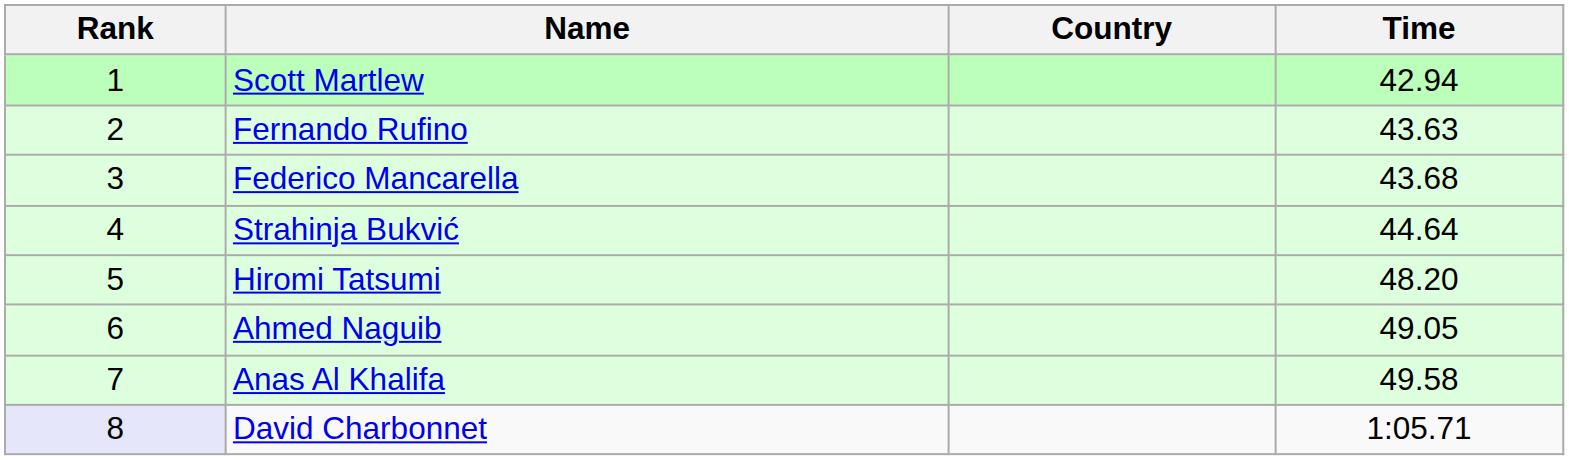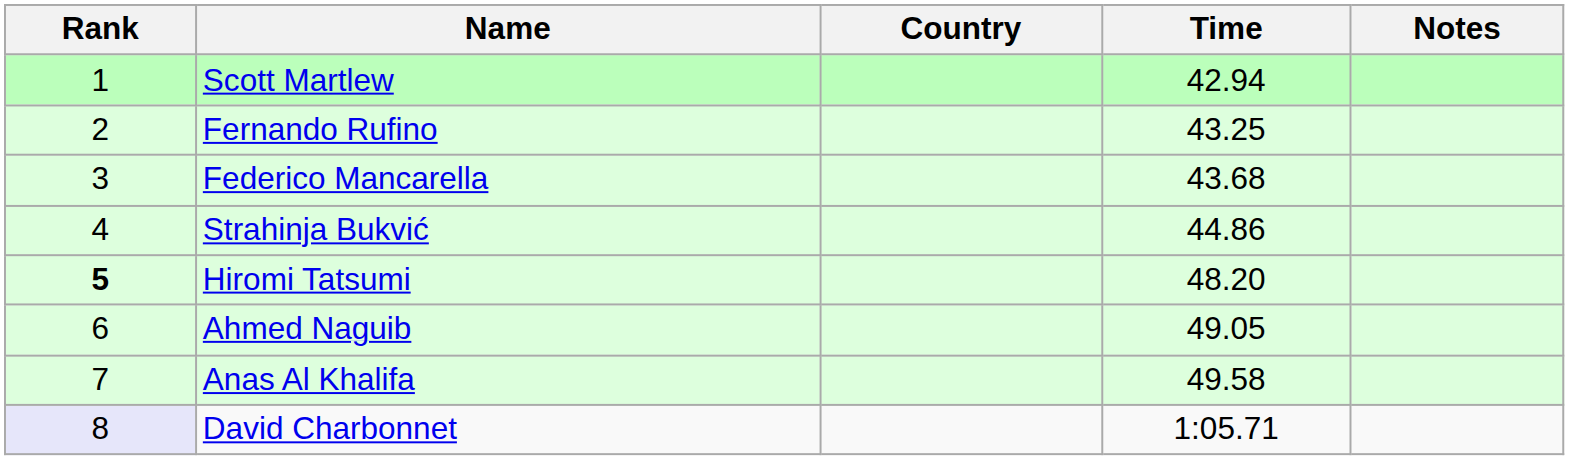+ column: Notes
Fernando Rufino | Time: 43.63 -> 43.25
Strahinja Bukvić | Time: 44.64 -> 44.86
Hiromi Tatsumi | Rank: normal -> bold
